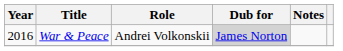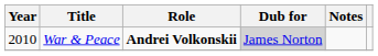War & Peace | Year: 2016 -> 2010
War & Peace | Role: normal -> bold
